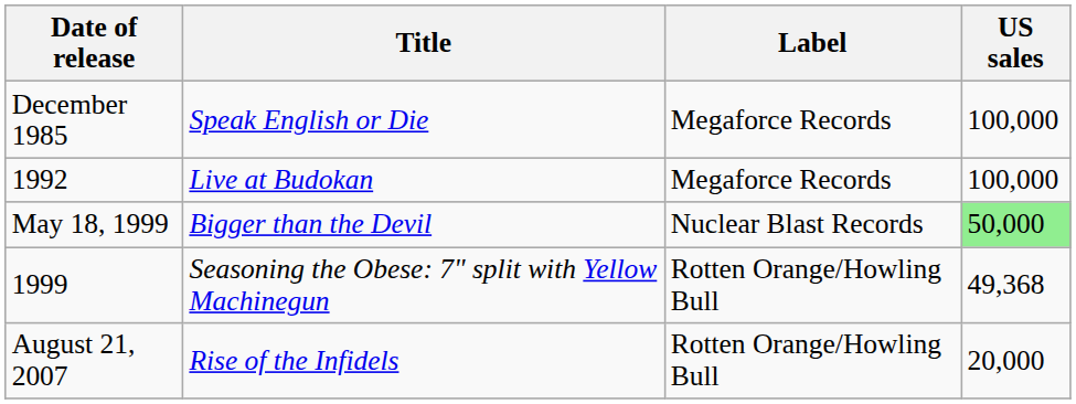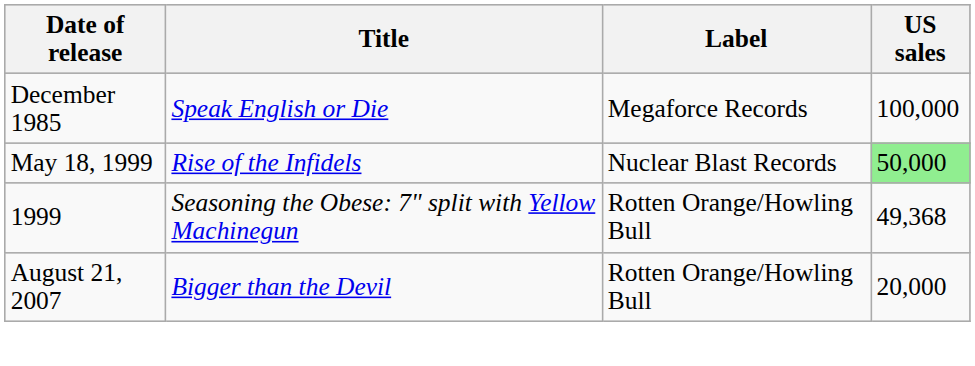- row: 1992 | Live at Budokan | Megaforce Records | 100,000
May 18, 1999 | Title: Bigger than the Devil -> Rise of the Infidels
August 21, 2007 | Title: Rise of the Infidels -> Bigger than the Devil
